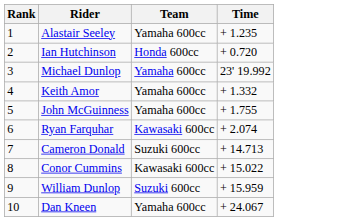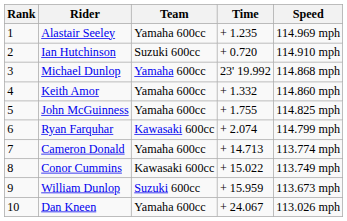+ column: Speed | 114.969 mph | 114.910 mph | 114.868 mph | 114.860 mph | 114.825 mph | 114.799 mph | 113.774 mph | 113.749 mph | 113.673 mph | 113.026 mph
Ian Hutchinson | Team: Honda 600cc -> Suzuki 600cc
Cameron Donald | Team: Suzuki 600cc -> Yamaha 600cc
